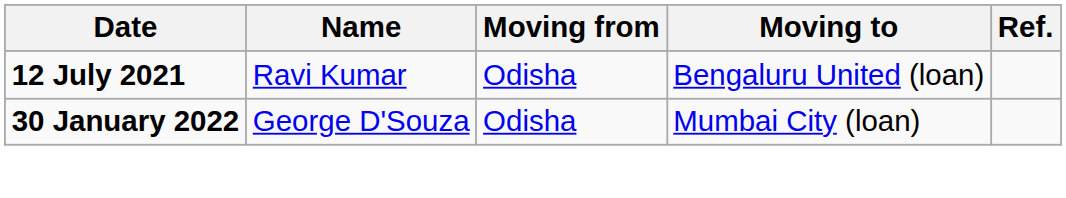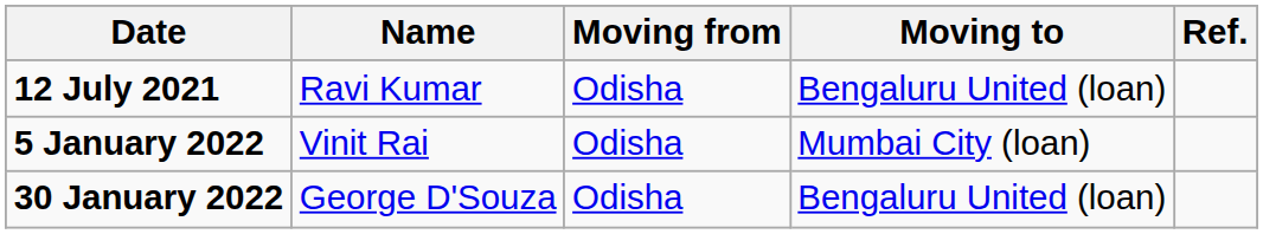+ row: 5 January 2022 | Vinit Rai | Odisha | Mumbai City (loan)
30 January 2022 | Moving to: Mumbai City (loan) -> Bengaluru United (loan)
